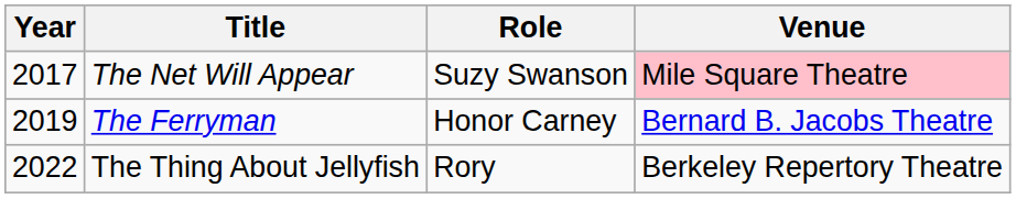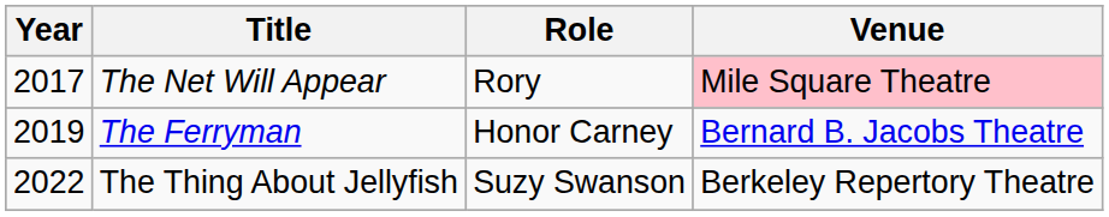The Net Will Appear | Role: Suzy Swanson -> Rory
The Thing About Jellyfish | Role: Rory -> Suzy Swanson
